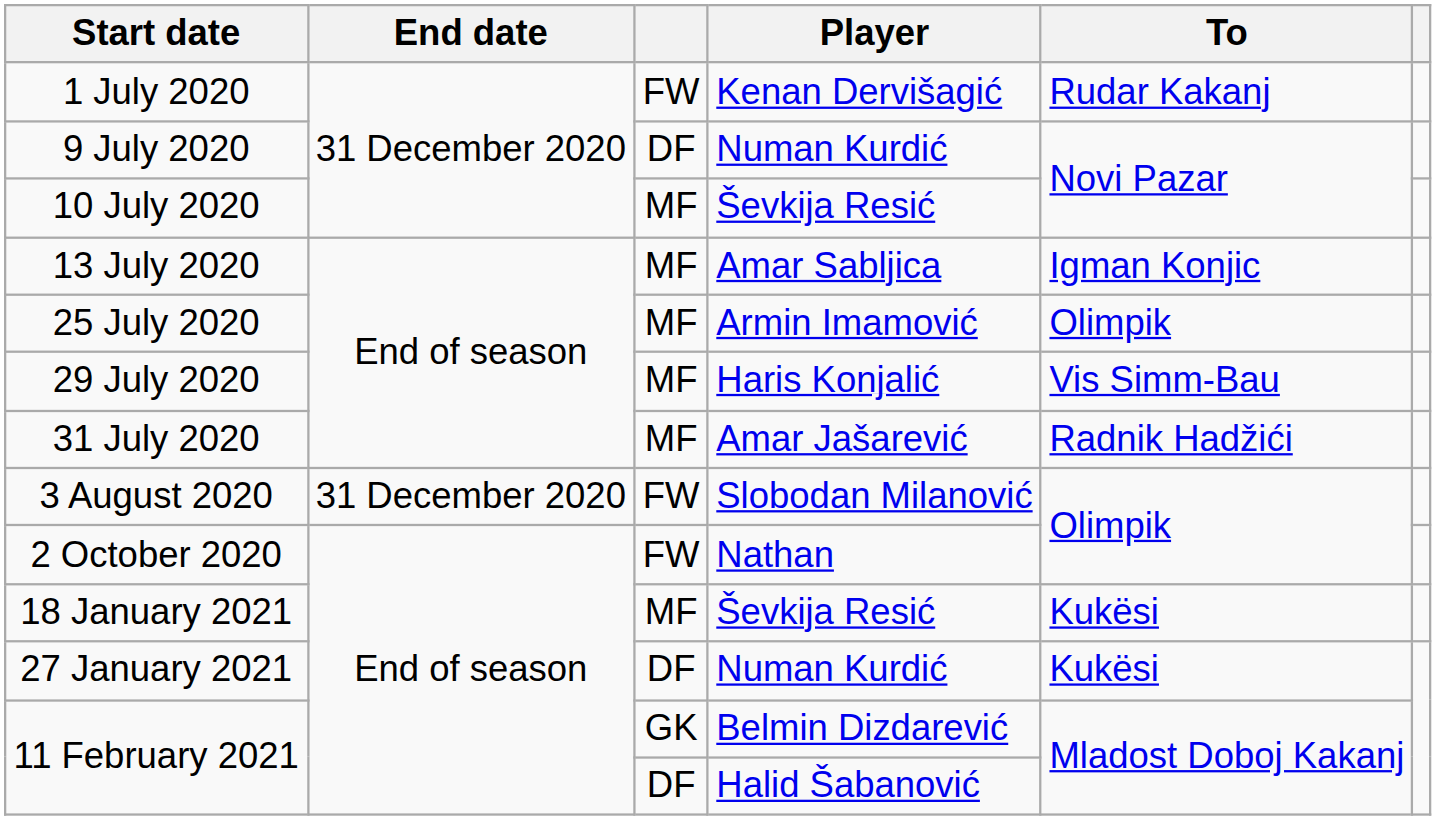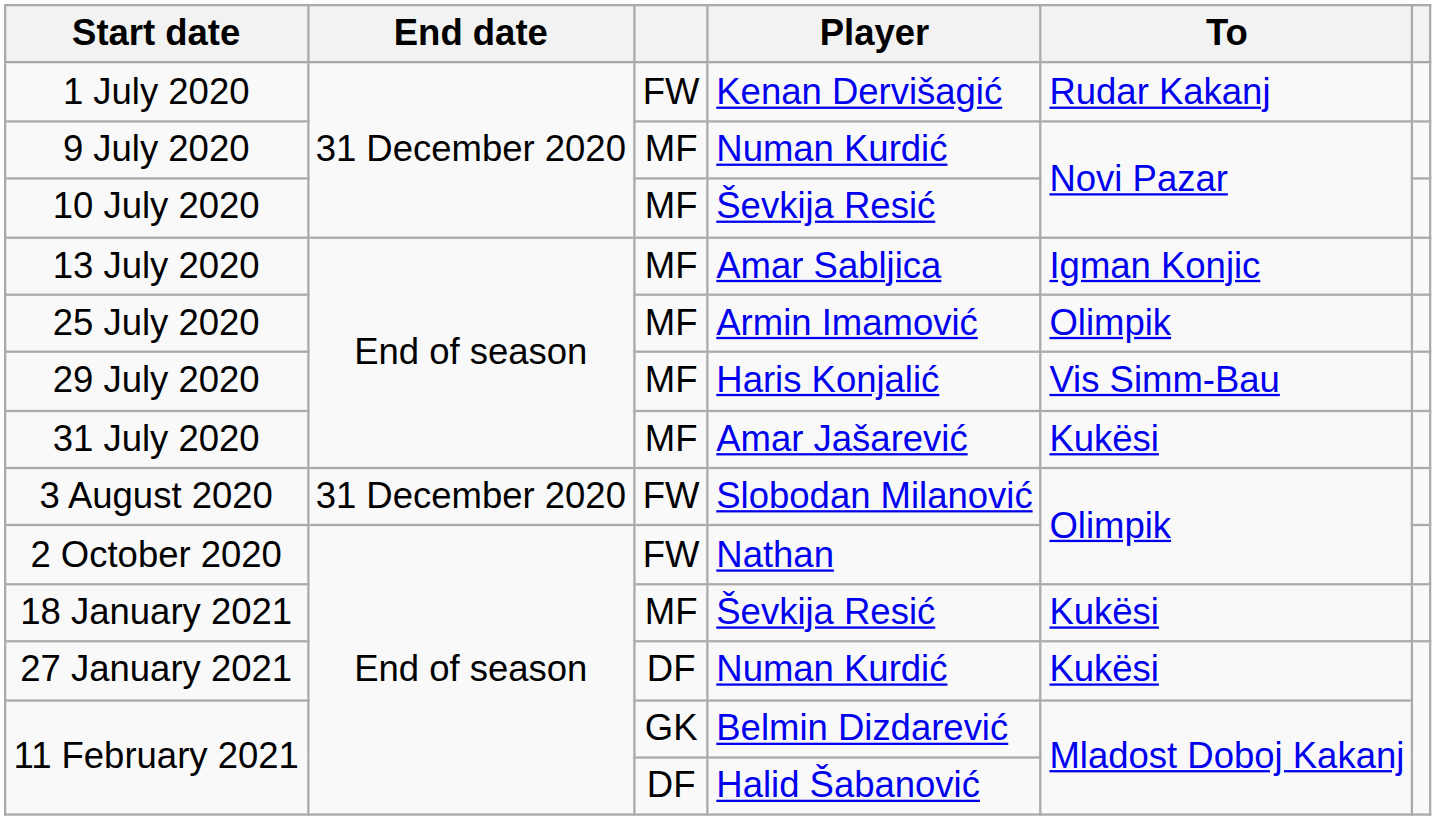9 July 2020 | column 3: DF -> MF
31 July 2020 | To: Radnik Hadžići -> Kukësi
